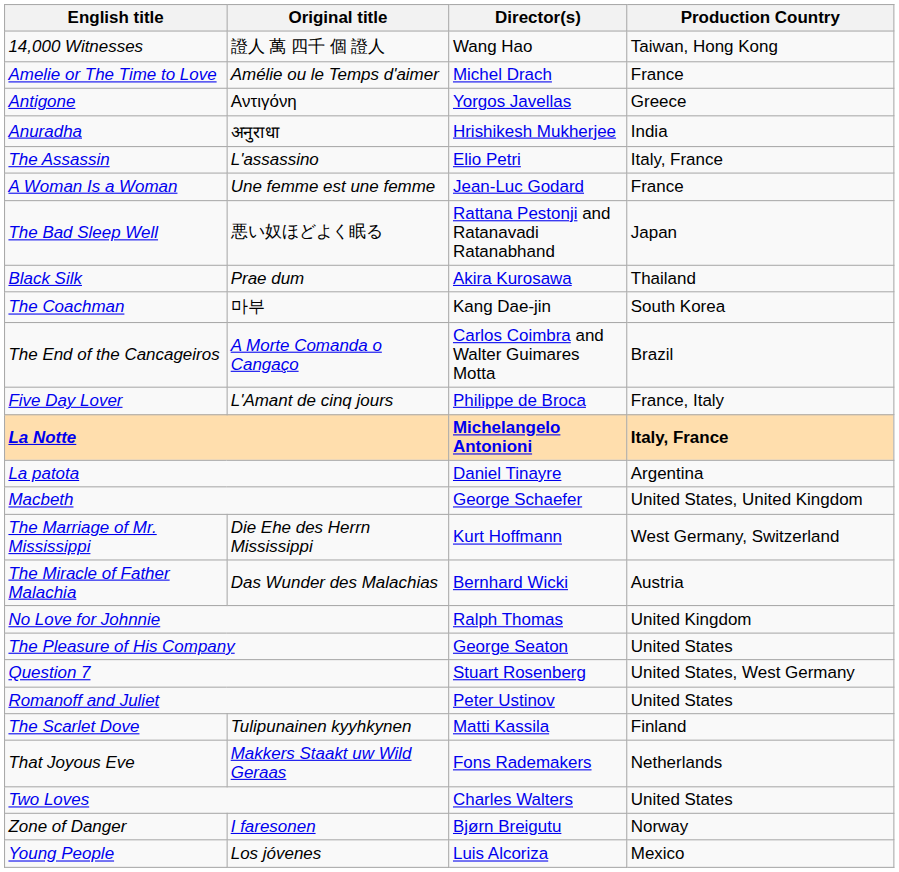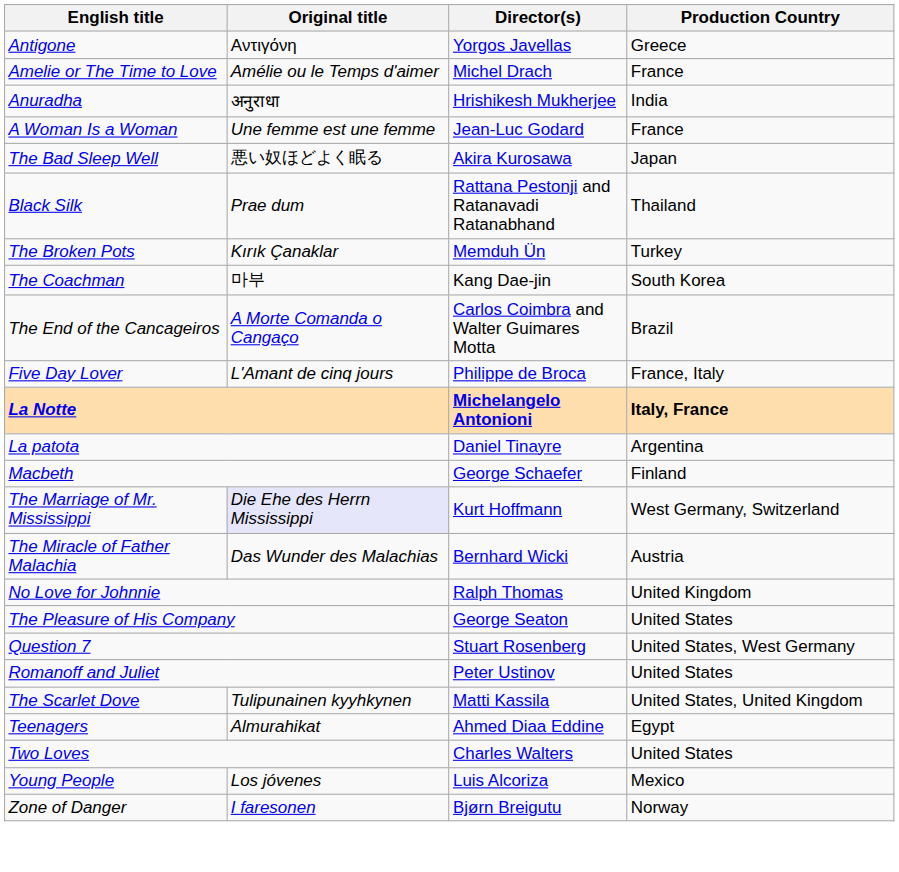- row: 14,000 Witnesses | 證人 萬 四千 個 證人 | Wang Hao | Taiwan, Hong Kong
rows swapped: Amelie or The Time to Love <-> Antigone
- row: The Assassin | L'assassino | Elio Petri | Italy, France
The Bad Sleep Well | Director(s): Rattana Pestonji and Ratanavadi Ratanabhand -> Akira Kurosawa
Black Silk | Director(s): Akira Kurosawa -> Rattana Pestonji and Ratanavadi Ratanabhand
+ row: The Broken Pots | Kırık Çanaklar | Memduh Ün | Turkey
Macbeth | Production Country: United States, United Kingdom -> Finland
The Marriage of Mr. Mississippi | Original title: no background -> lavender background
The Scarlet Dove | Production Country: Finland -> United States, United Kingdom
+ row: Teenagers | Almurahikat | Ahmed Diaa Eddine | Egypt
- row: That Joyous Eve | Makkers Staakt uw Wild Geraas | Fons Rademakers | Netherlands
rows swapped: Young People <-> Zone of Danger
